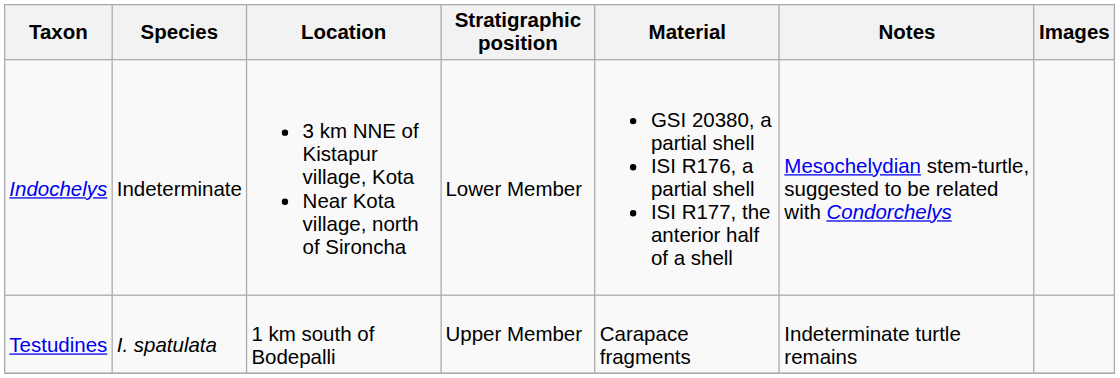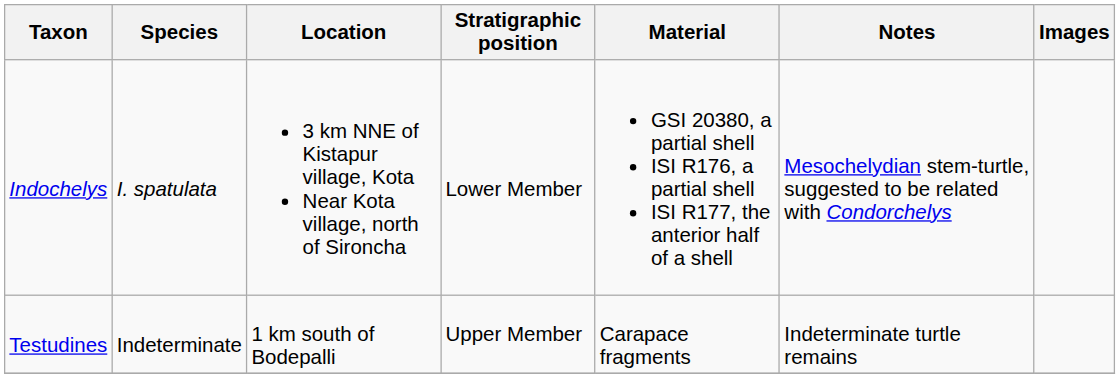Indochelys | Species: Indeterminate -> I. spatulata
Testudines | Species: I. spatulata -> Indeterminate
